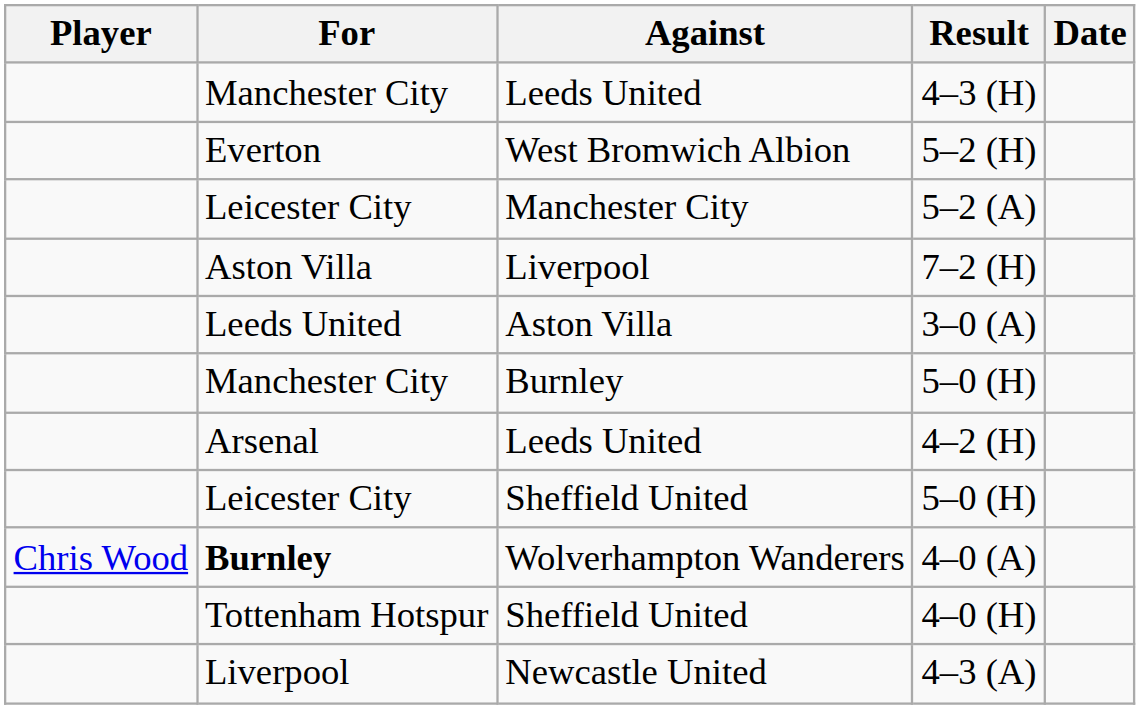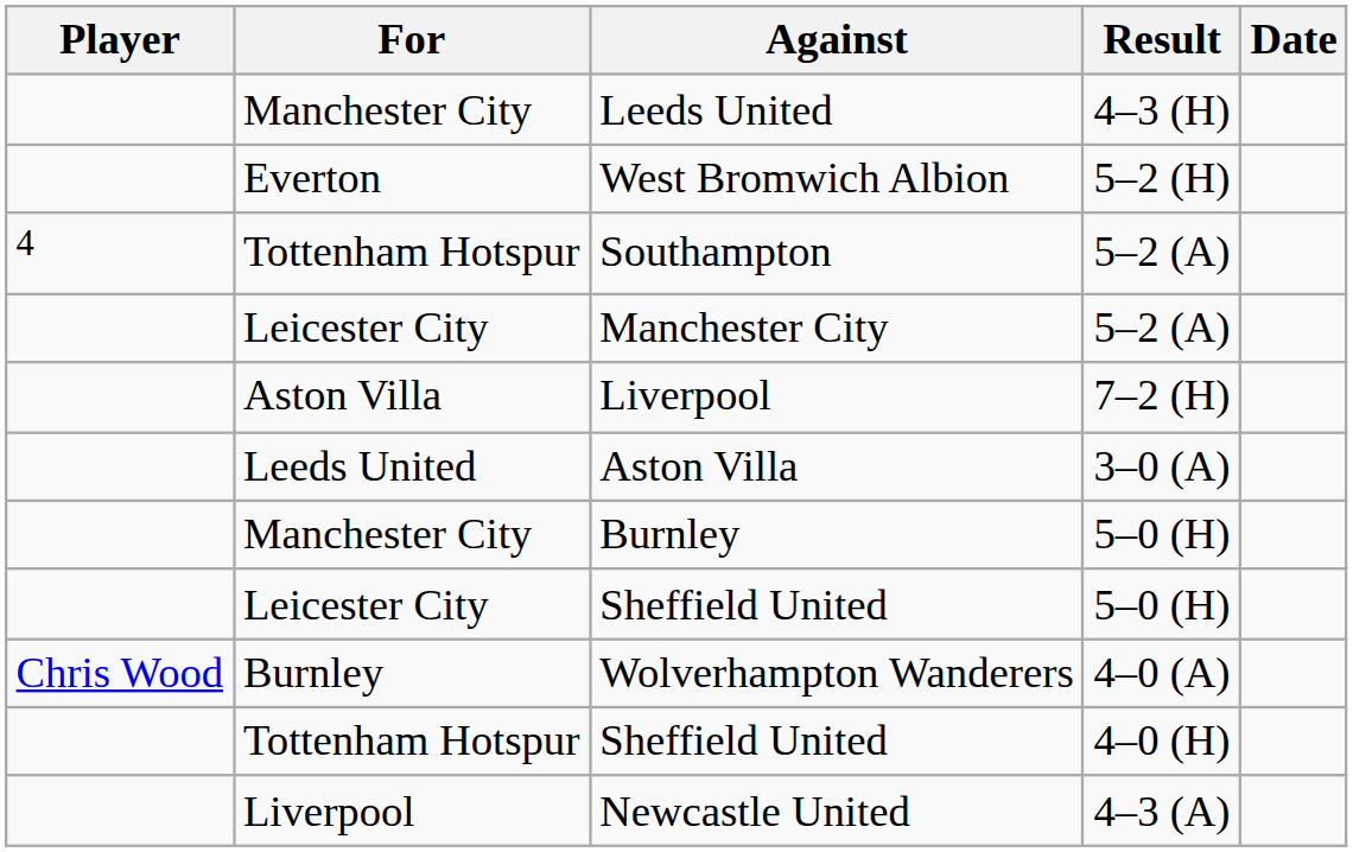+ row: 4 | Tottenham Hotspur | Southampton | 5–2 (A)
- row: Arsenal | Leeds United | 4–2 (H)
Wolverhampton Wanderers | For: bold -> normal
